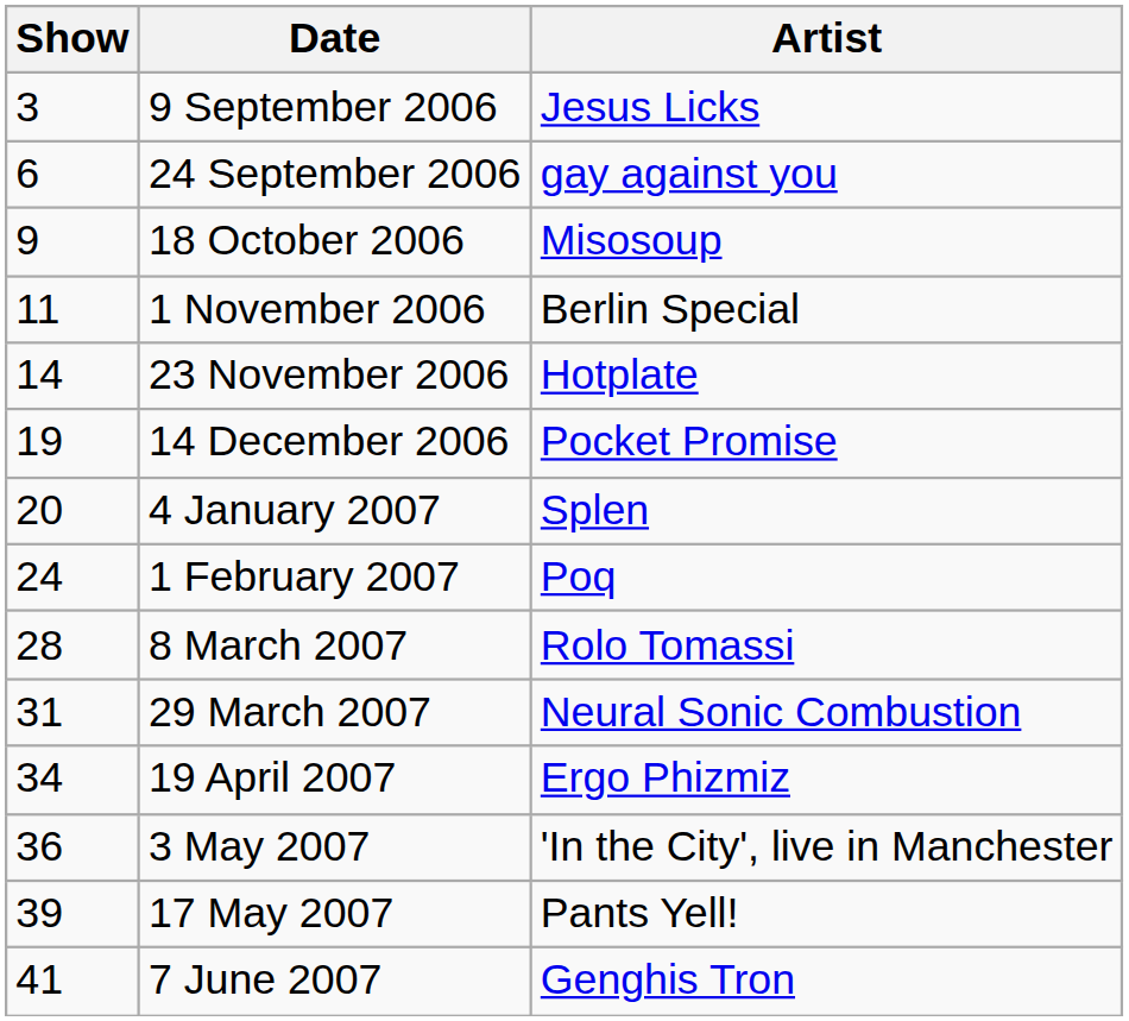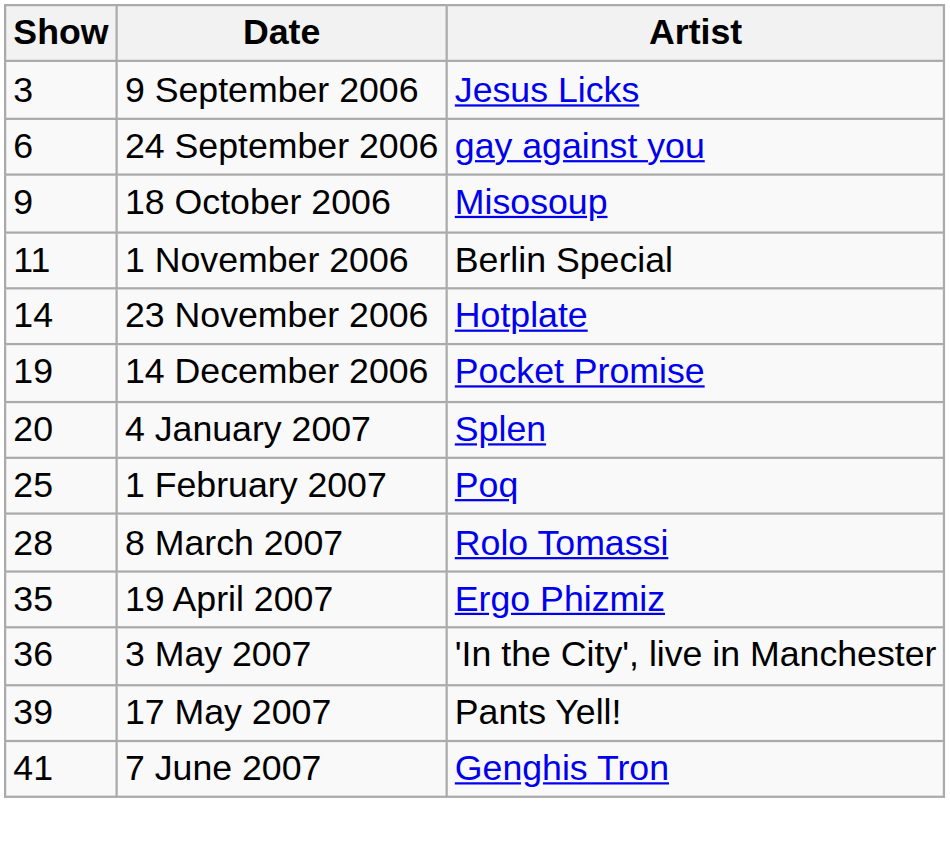1 February 2007 | Show: 24 -> 25
- row: 31 | 29 March 2007 | Neural Sonic Combustion
19 April 2007 | Show: 34 -> 35
